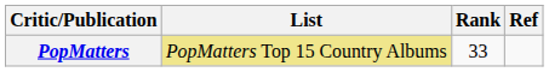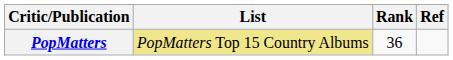PopMatters | Rank: 33 -> 36
